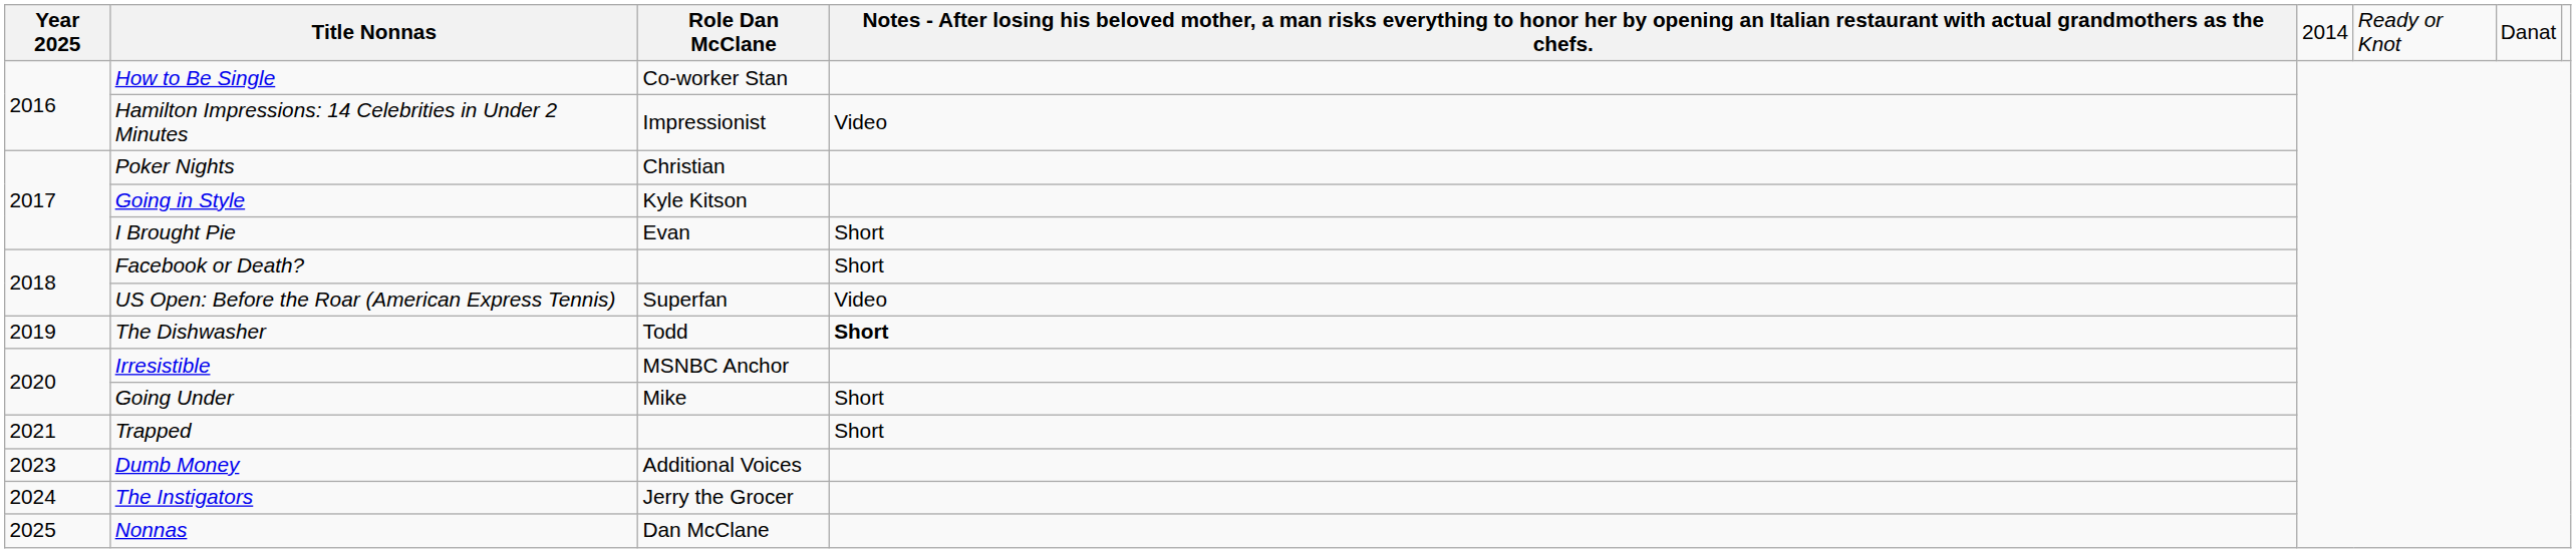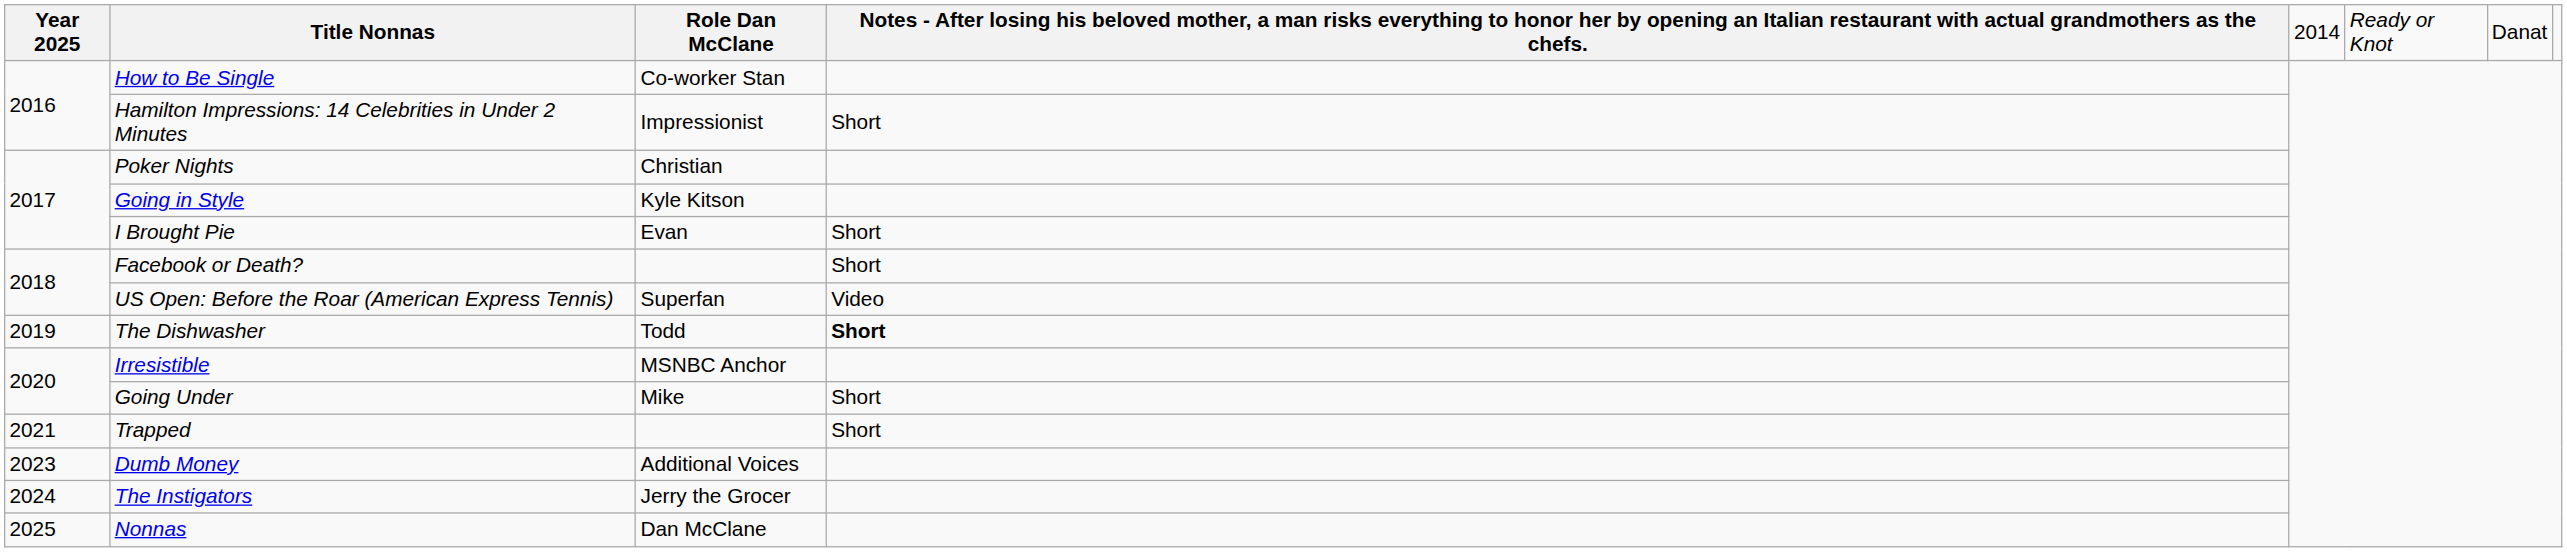Hamilton Impressions: 14 Celebrities in Under 2 Minutes | column 4: Video -> Short
